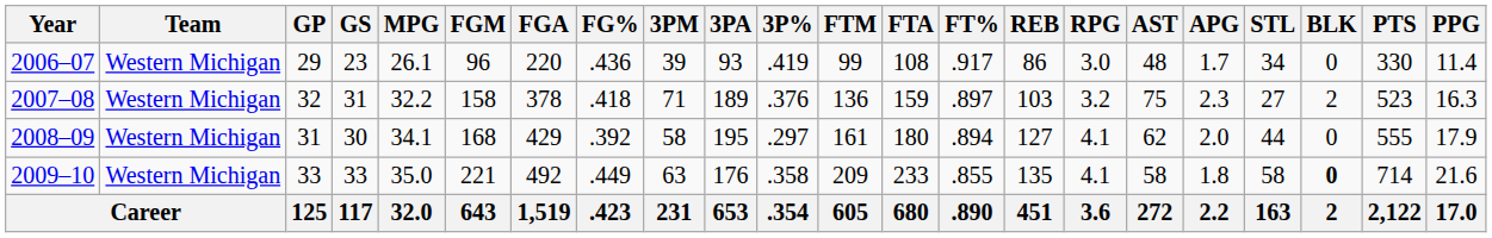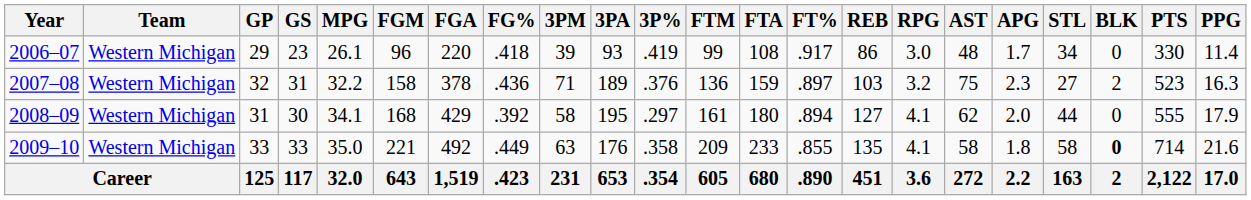2006–07 | FG%: .436 -> .418
2007–08 | FG%: .418 -> .436
